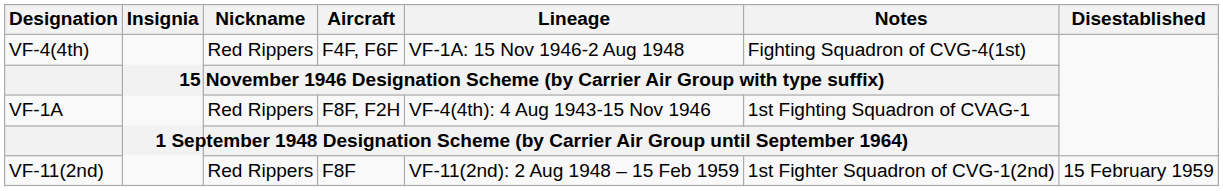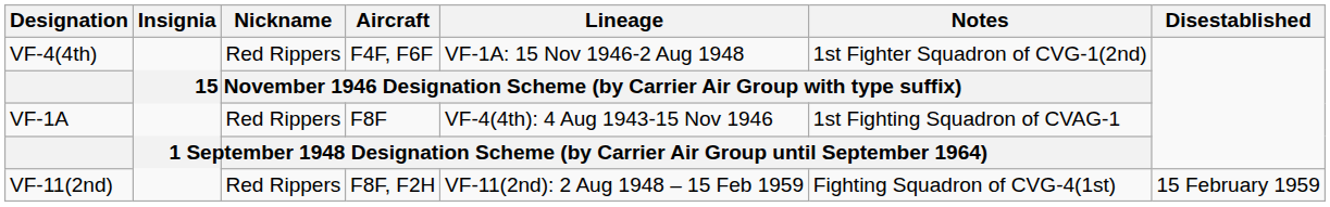VF-4(4th) | Notes: Fighting Squadron of CVG-4(1st) -> 1st Fighter Squadron of CVG-1(2nd)
VF-1A | Aircraft: F8F, F2H -> F8F
VF-11(2nd) | Aircraft: F8F -> F8F, F2H
VF-11(2nd) | Notes: 1st Fighter Squadron of CVG-1(2nd) -> Fighting Squadron of CVG-4(1st)
